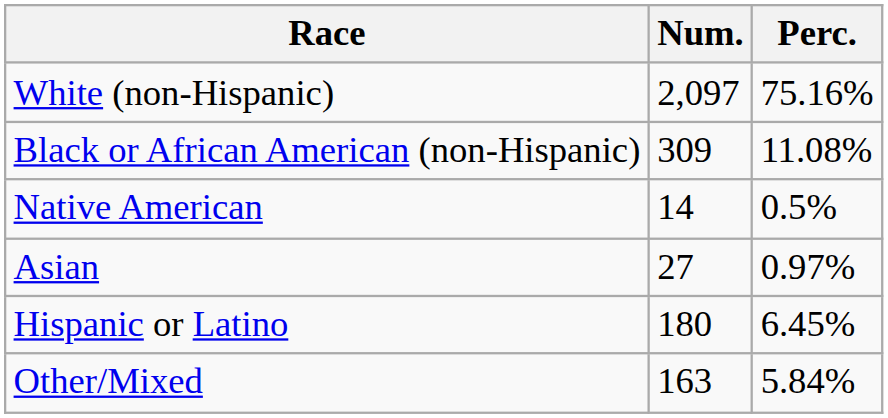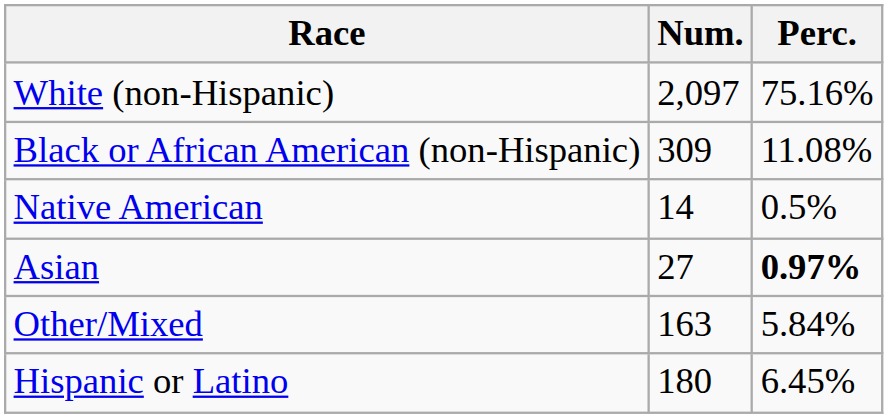Asian | Perc.: normal -> bold
rows swapped: Other/Mixed <-> Hispanic or Latino
